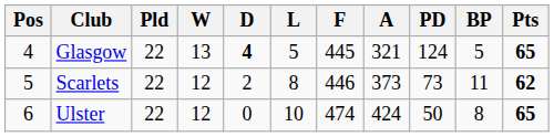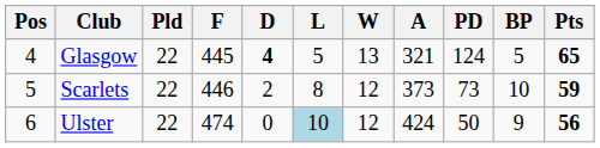columns swapped: W <-> F
Scarlets | BP: 11 -> 10
Scarlets | Pts: 62 -> 59
Ulster | L: no background -> lightblue background
Ulster | BP: 8 -> 9
Ulster | Pts: 65 -> 56
